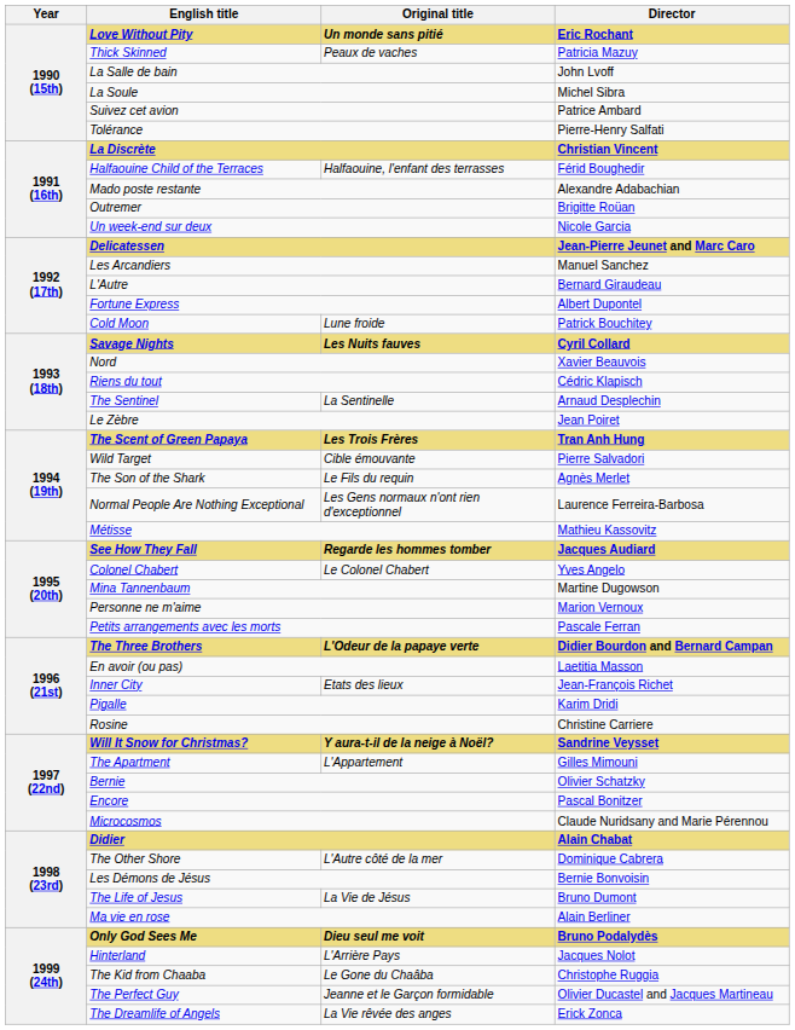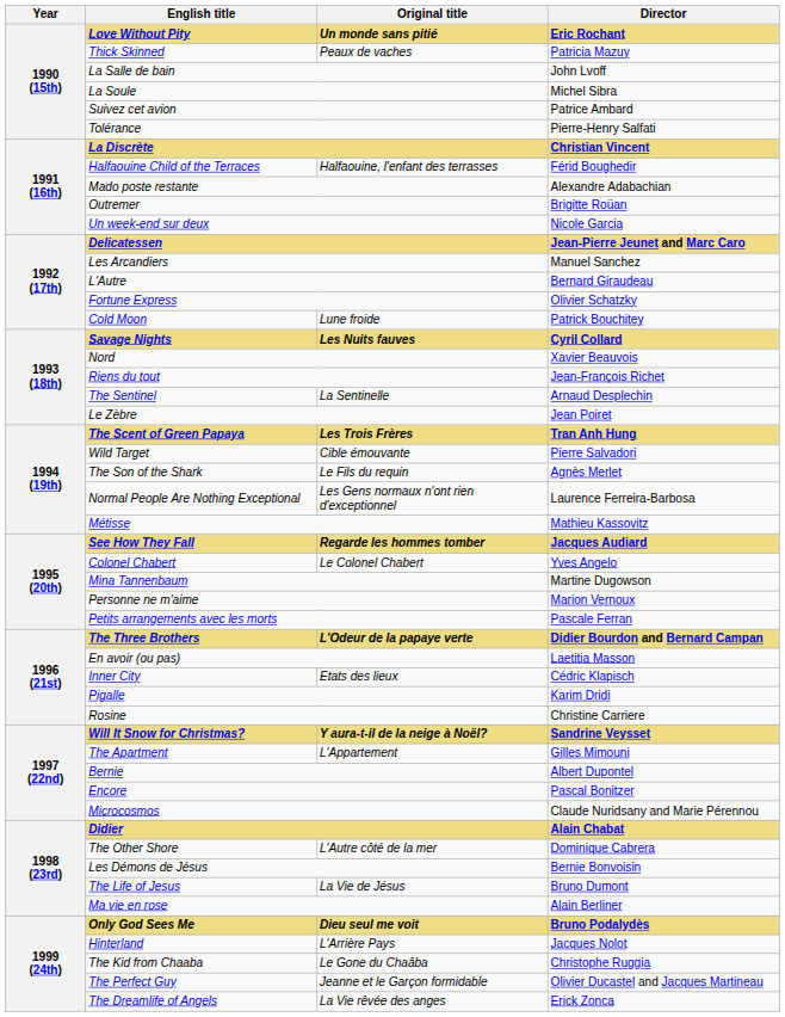Fortune Express | Director: Albert Dupontel -> Olivier Schatzky
Riens du tout | Director: Cédric Klapisch -> Jean-François Richet
Inner City | Director: Jean-François Richet -> Cédric Klapisch
Bernie | Director: Olivier Schatzky -> Albert Dupontel
